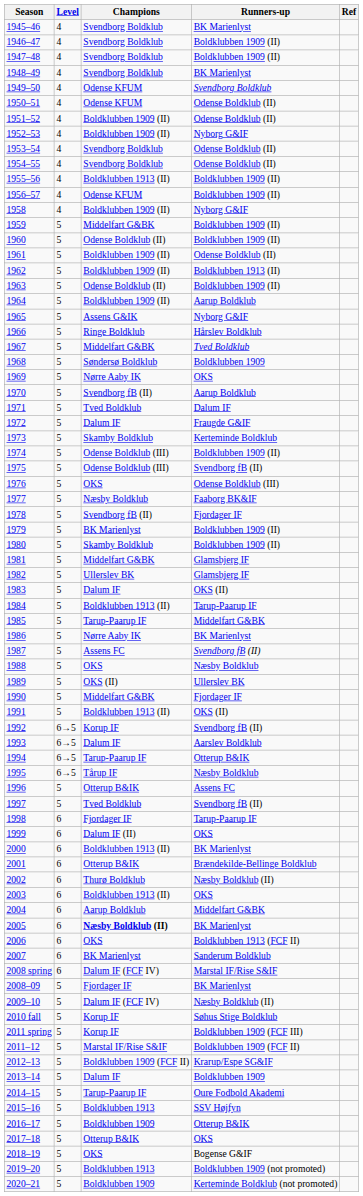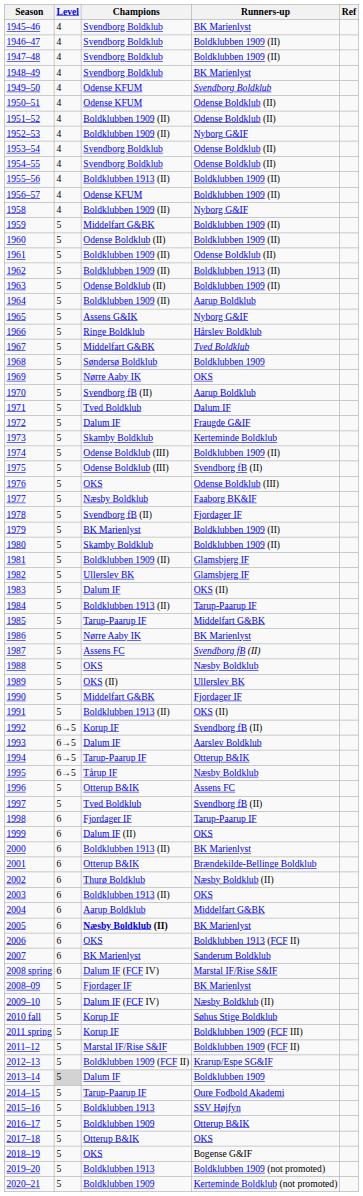1981 | Champions: Middelfart G&BK -> Boldklubben 1909 (II)
2013–14 | Level: no background -> lightgrey background
